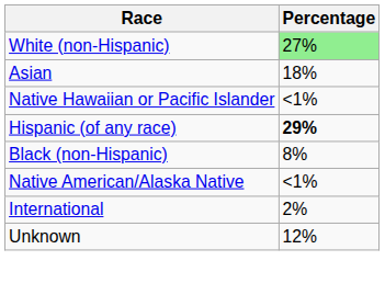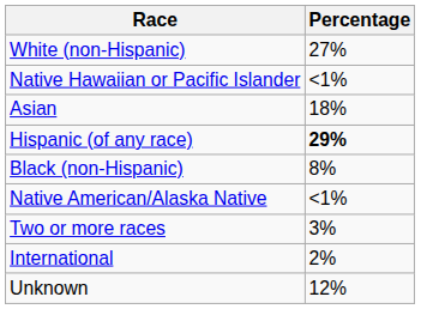White (non-Hispanic) | Percentage: lightgreen background -> no background
rows swapped: Asian <-> Native Hawaiian or Pacific Islander
+ row: Two or more races | 3%
